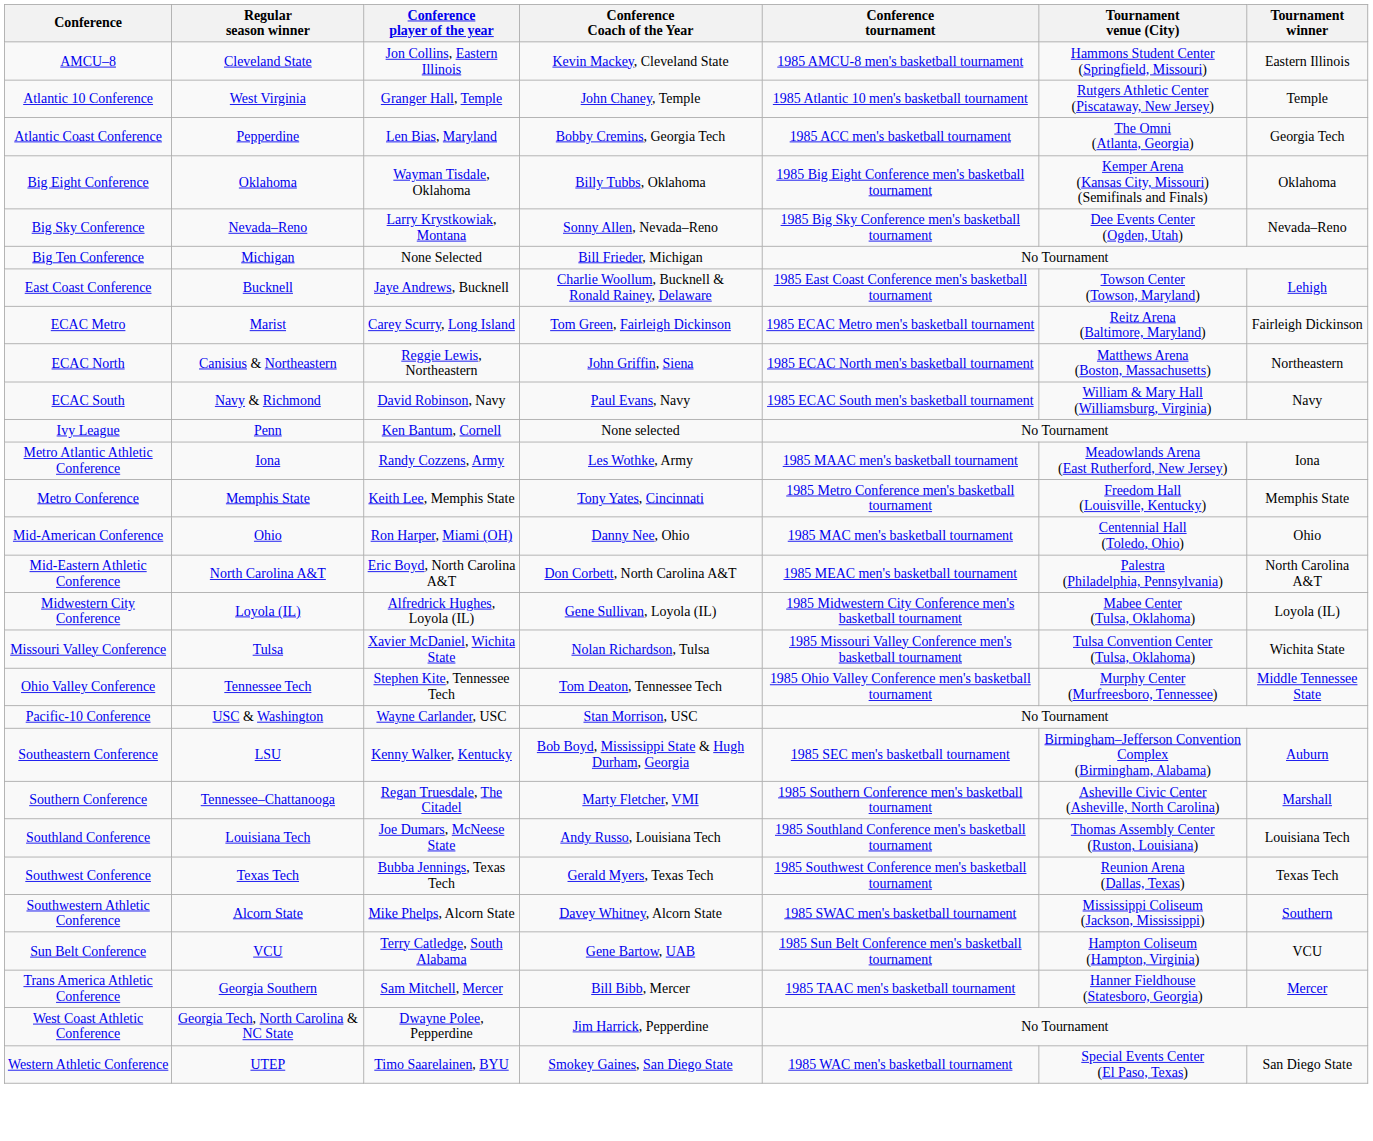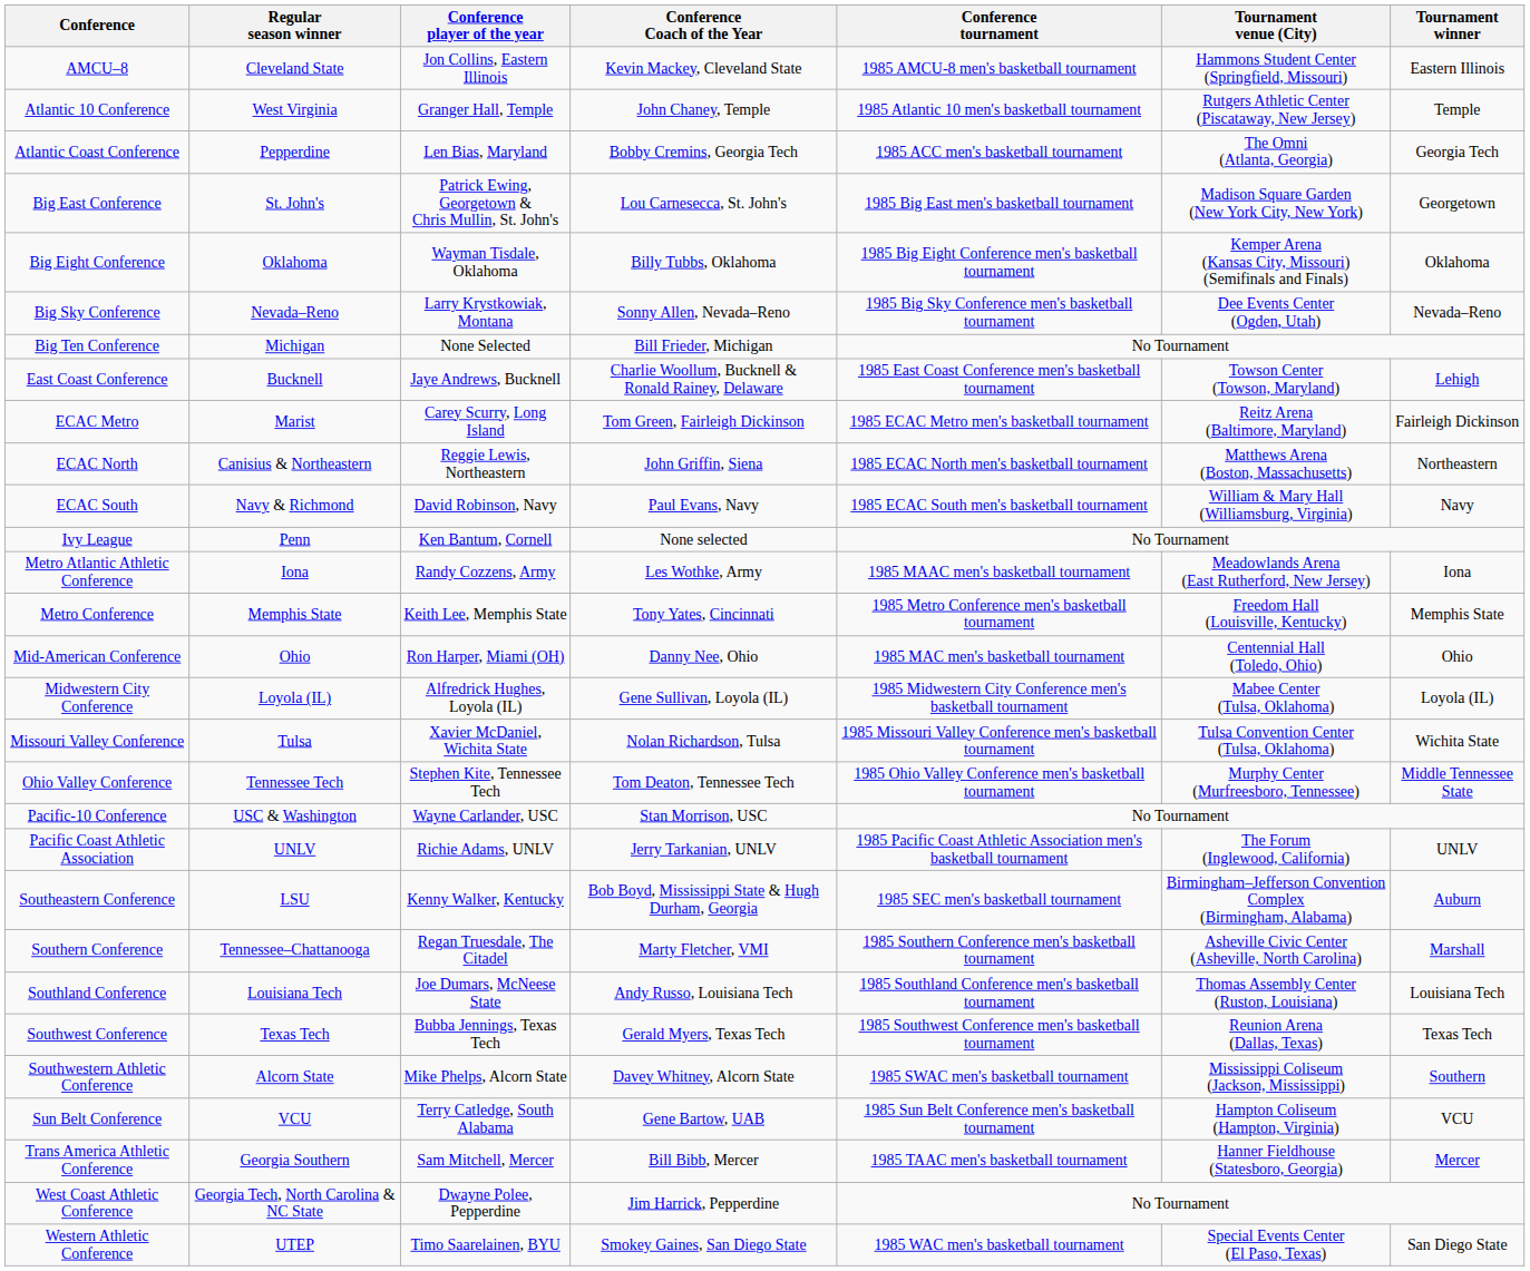+ row: Big East Conference | St. John's | Patrick Ewing, Georgetown & Chris Mullin, St. John's | Lou Carnesecca, St. John's | 1985 Big East men's basketball tournament | Madison Square Garden (New York City, New York) | Georgetown
- row: Mid-Eastern Athletic Conference | North Carolina A&T | Eric Boyd, North Carolina A&T | Don Corbett, North Carolina A&T | 1985 MEAC men's basketball tournament | Palestra (Philadelphia, Pennsylvania) | North Carolina A&T
+ row: Pacific Coast Athletic Association | UNLV | Richie Adams, UNLV | Jerry Tarkanian, UNLV | 1985 Pacific Coast Athletic Association men's basketball tournament | The Forum (Inglewood, California) | UNLV
